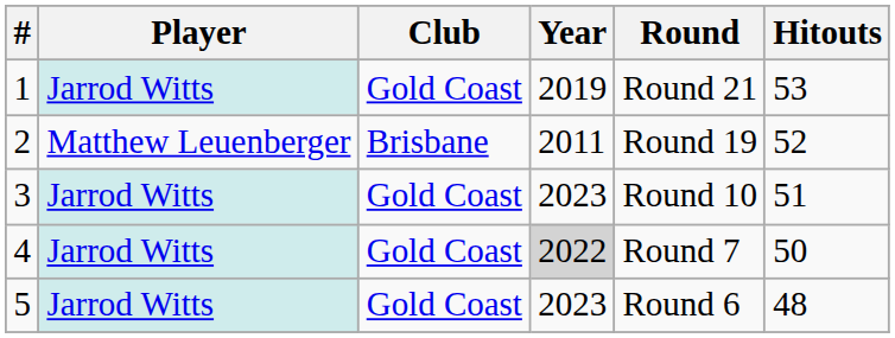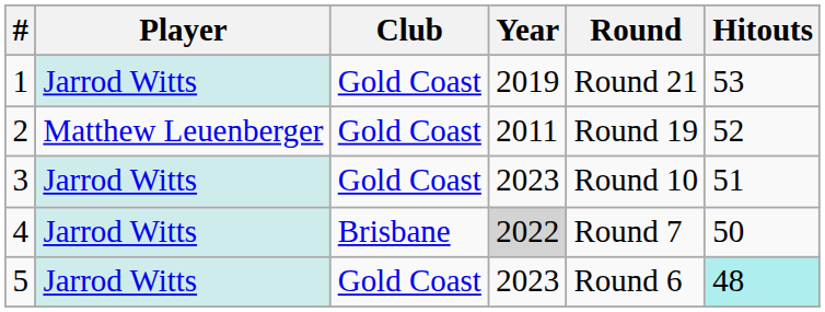2 | Club: Brisbane -> Gold Coast
4 | Club: Gold Coast -> Brisbane
5 | Hitouts: no background -> paleturquoise background
